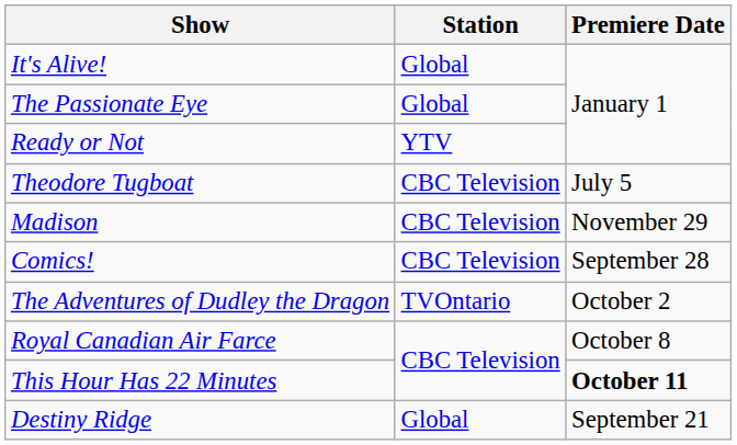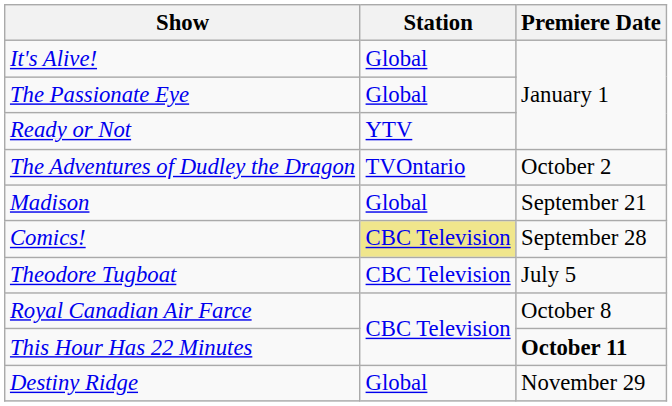rows swapped: Theodore Tugboat <-> The Adventures of Dudley the Dragon
Madison | Station: CBC Television -> Global
Madison | Premiere Date: November 29 -> September 21
Comics! | Station: no background -> khaki background
Destiny Ridge | Premiere Date: September 21 -> November 29
